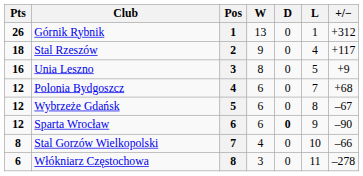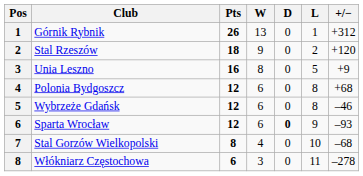columns swapped: Pos <-> Pts
Stal Rzeszów | L: 4 -> 2
Stal Rzeszów | +/−: +117 -> +120
Polonia Bydgoszcz | L: 7 -> 8
Wybrzeże Gdańsk | +/−: –67 -> –46
Sparta Wrocław | +/−: –90 -> –93
Stal Gorzów Wielkopolski | +/−: –66 -> –68
